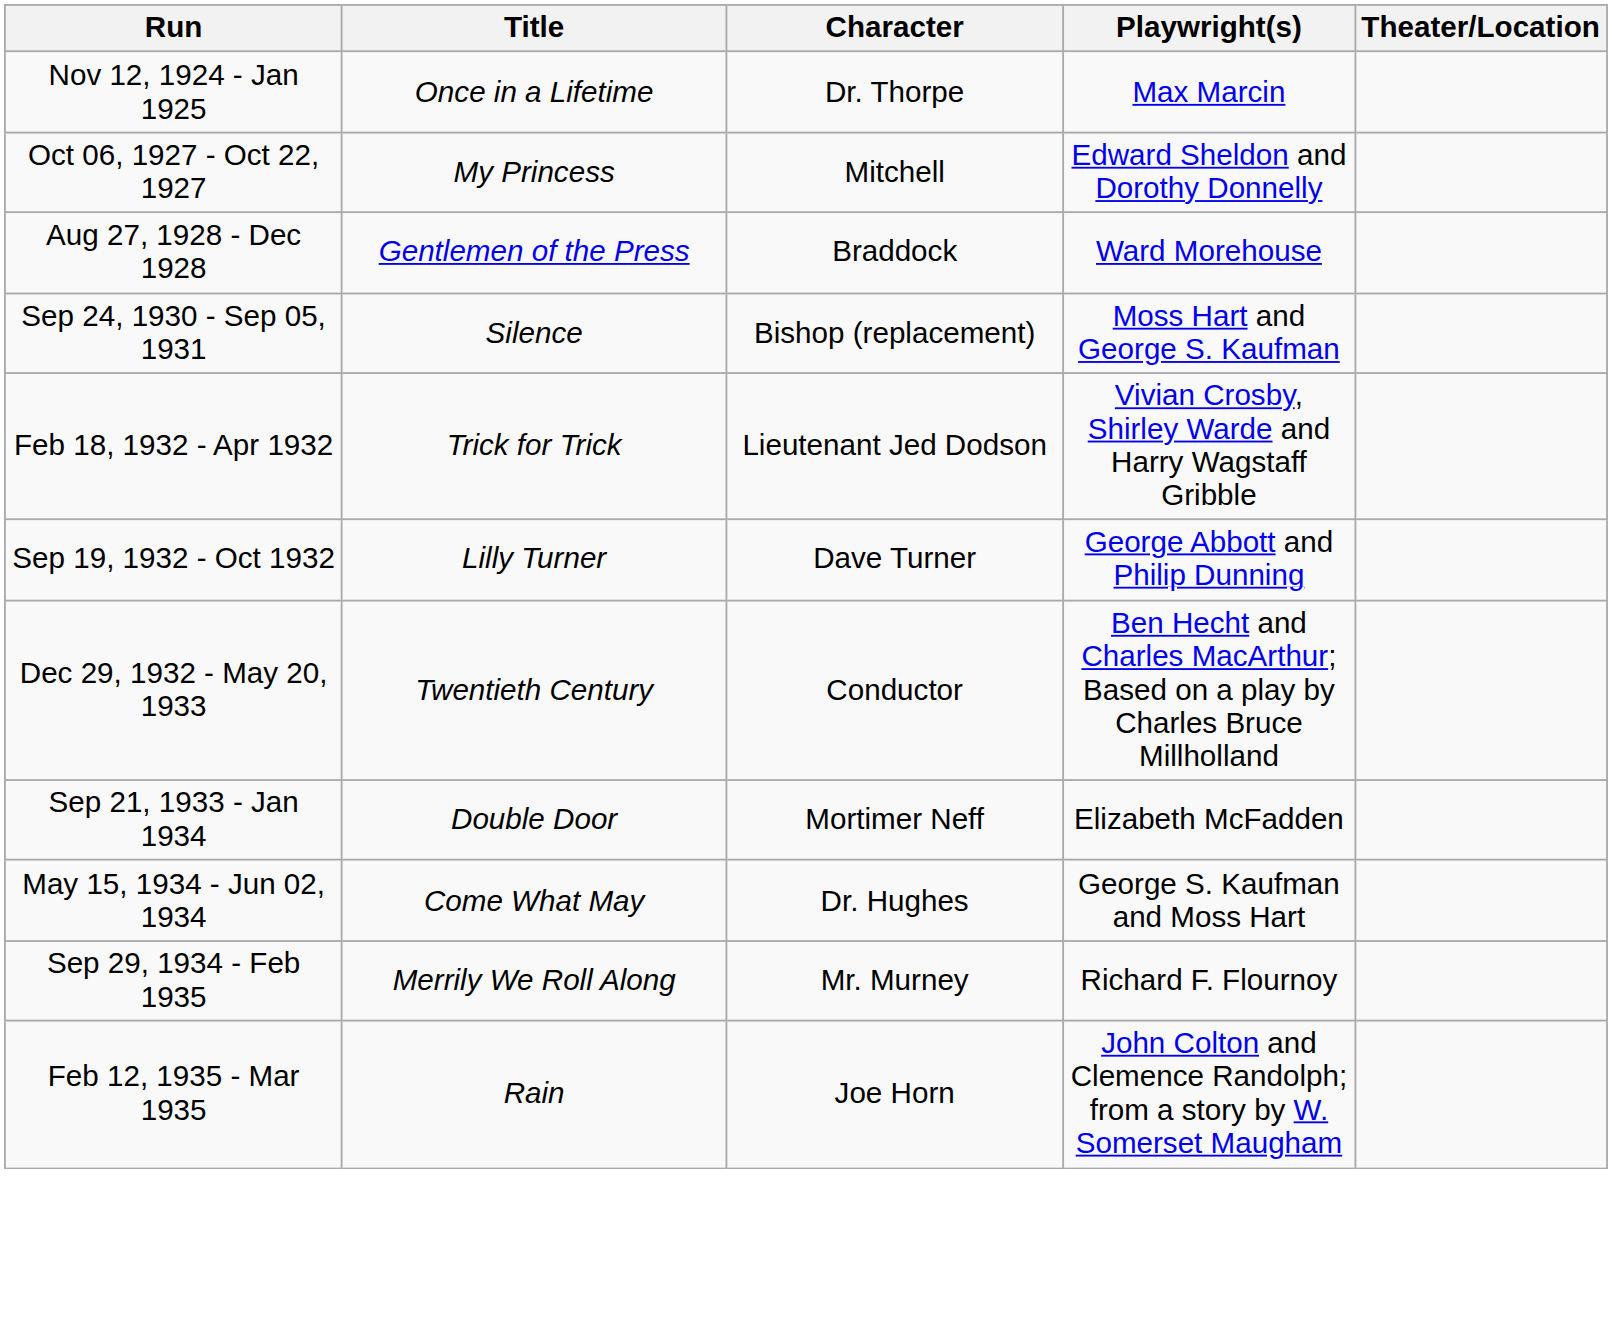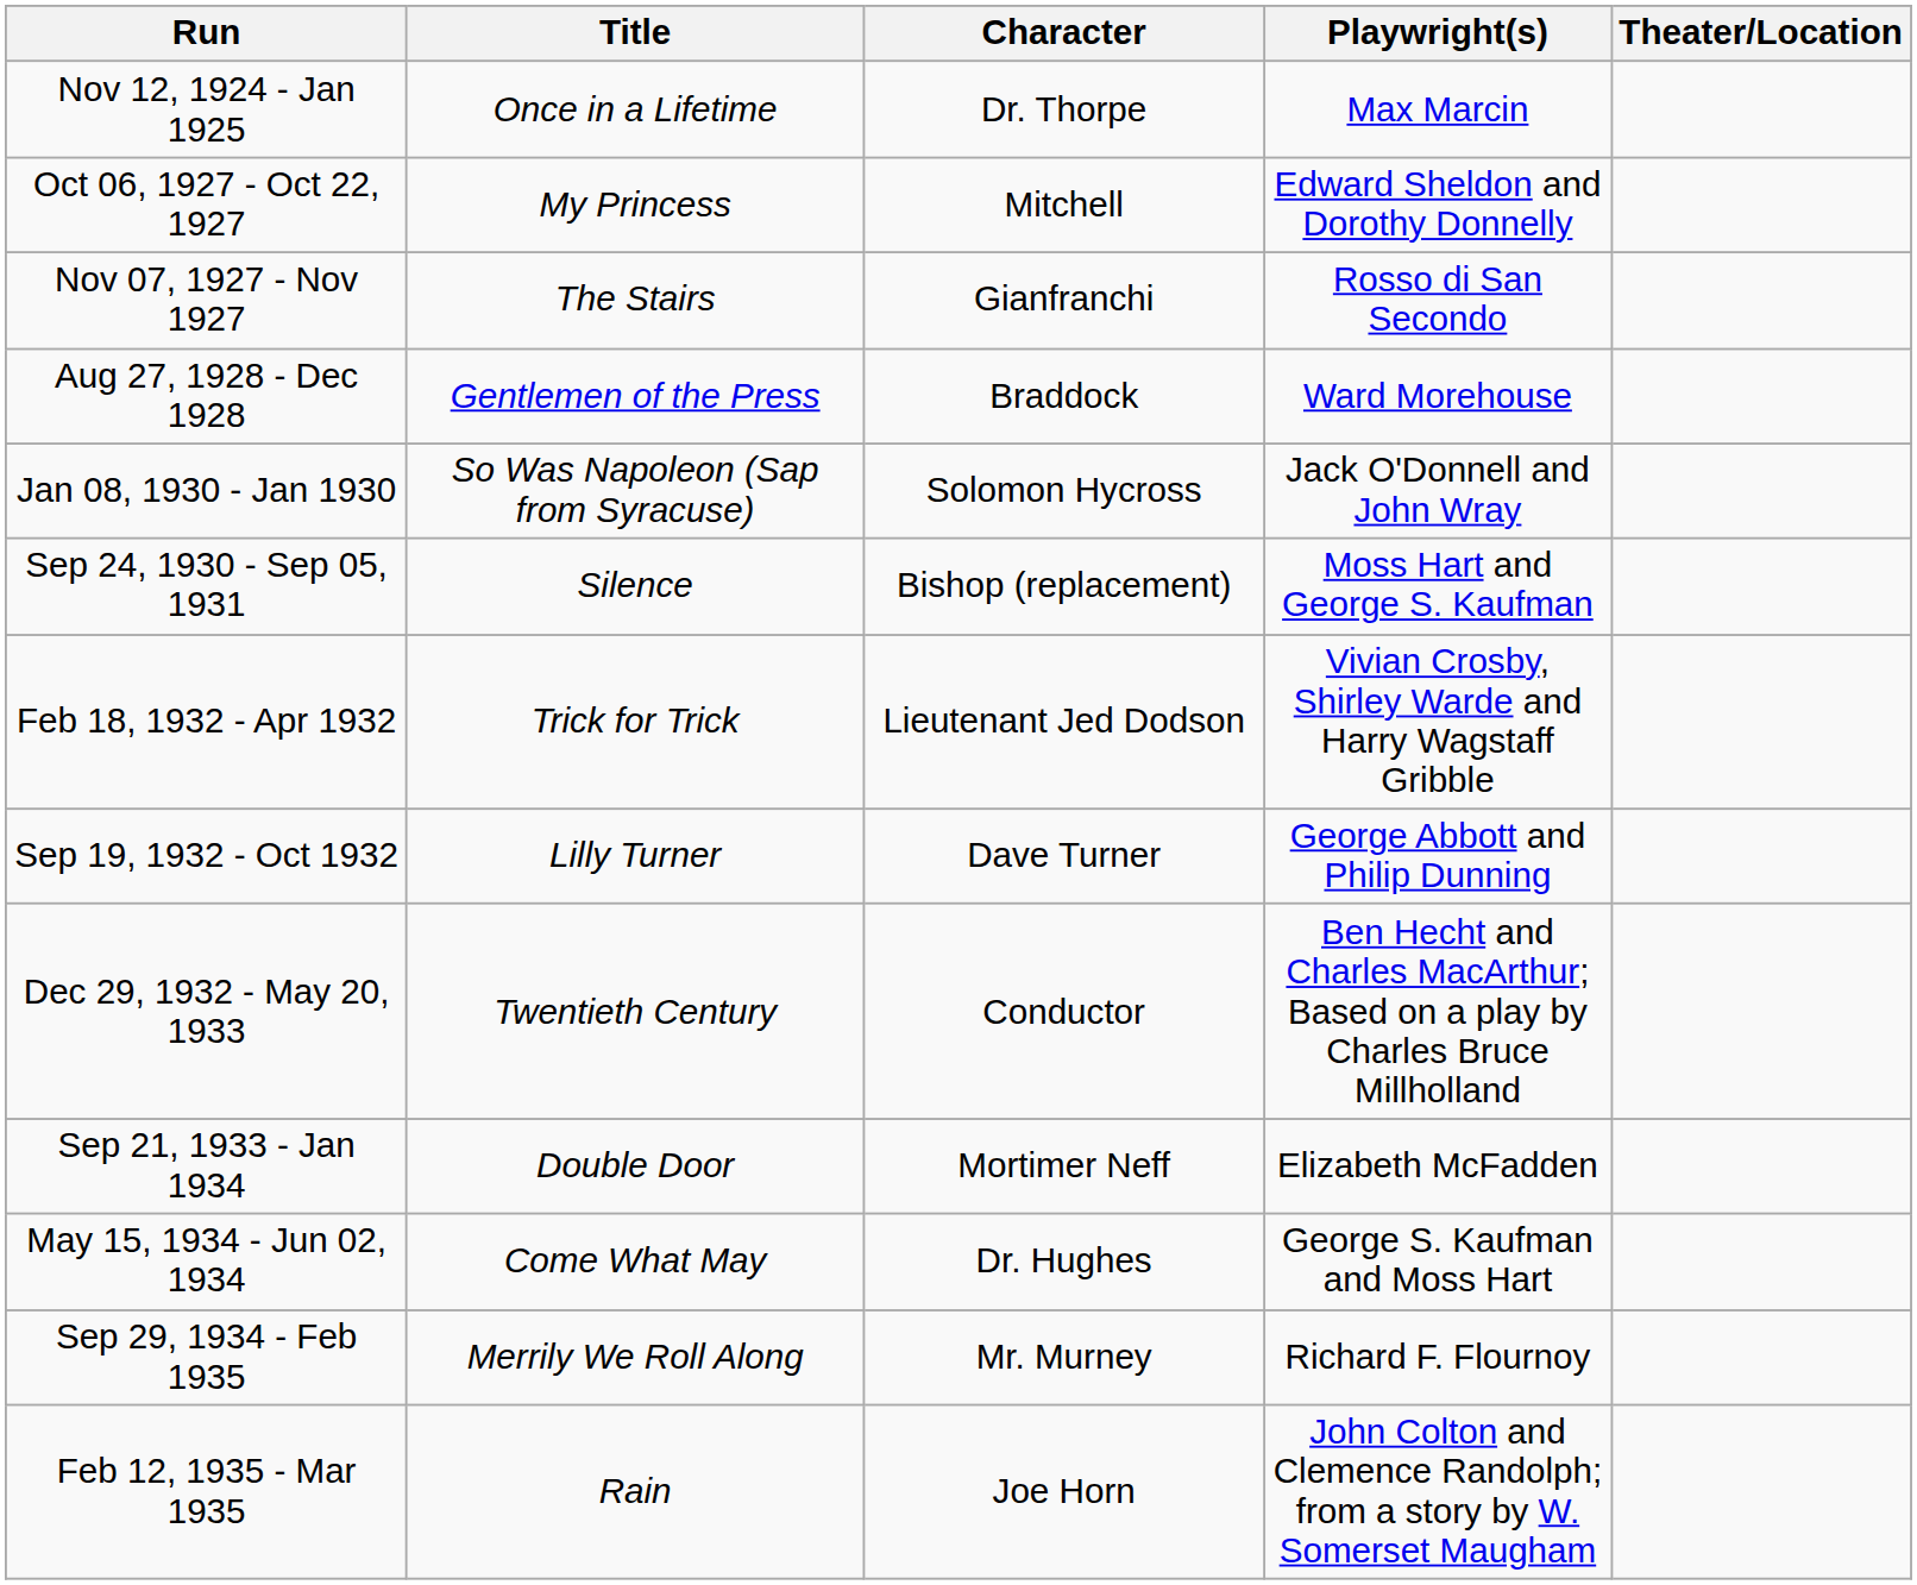+ row: Nov 07, 1927 - Nov 1927 | The Stairs | Gianfranchi | Rosso di San Secondo
+ row: Jan 08, 1930 - Jan 1930 | So Was Napoleon (Sap from Syracuse) | Solomon Hycross | Jack O'Donnell and John Wray
